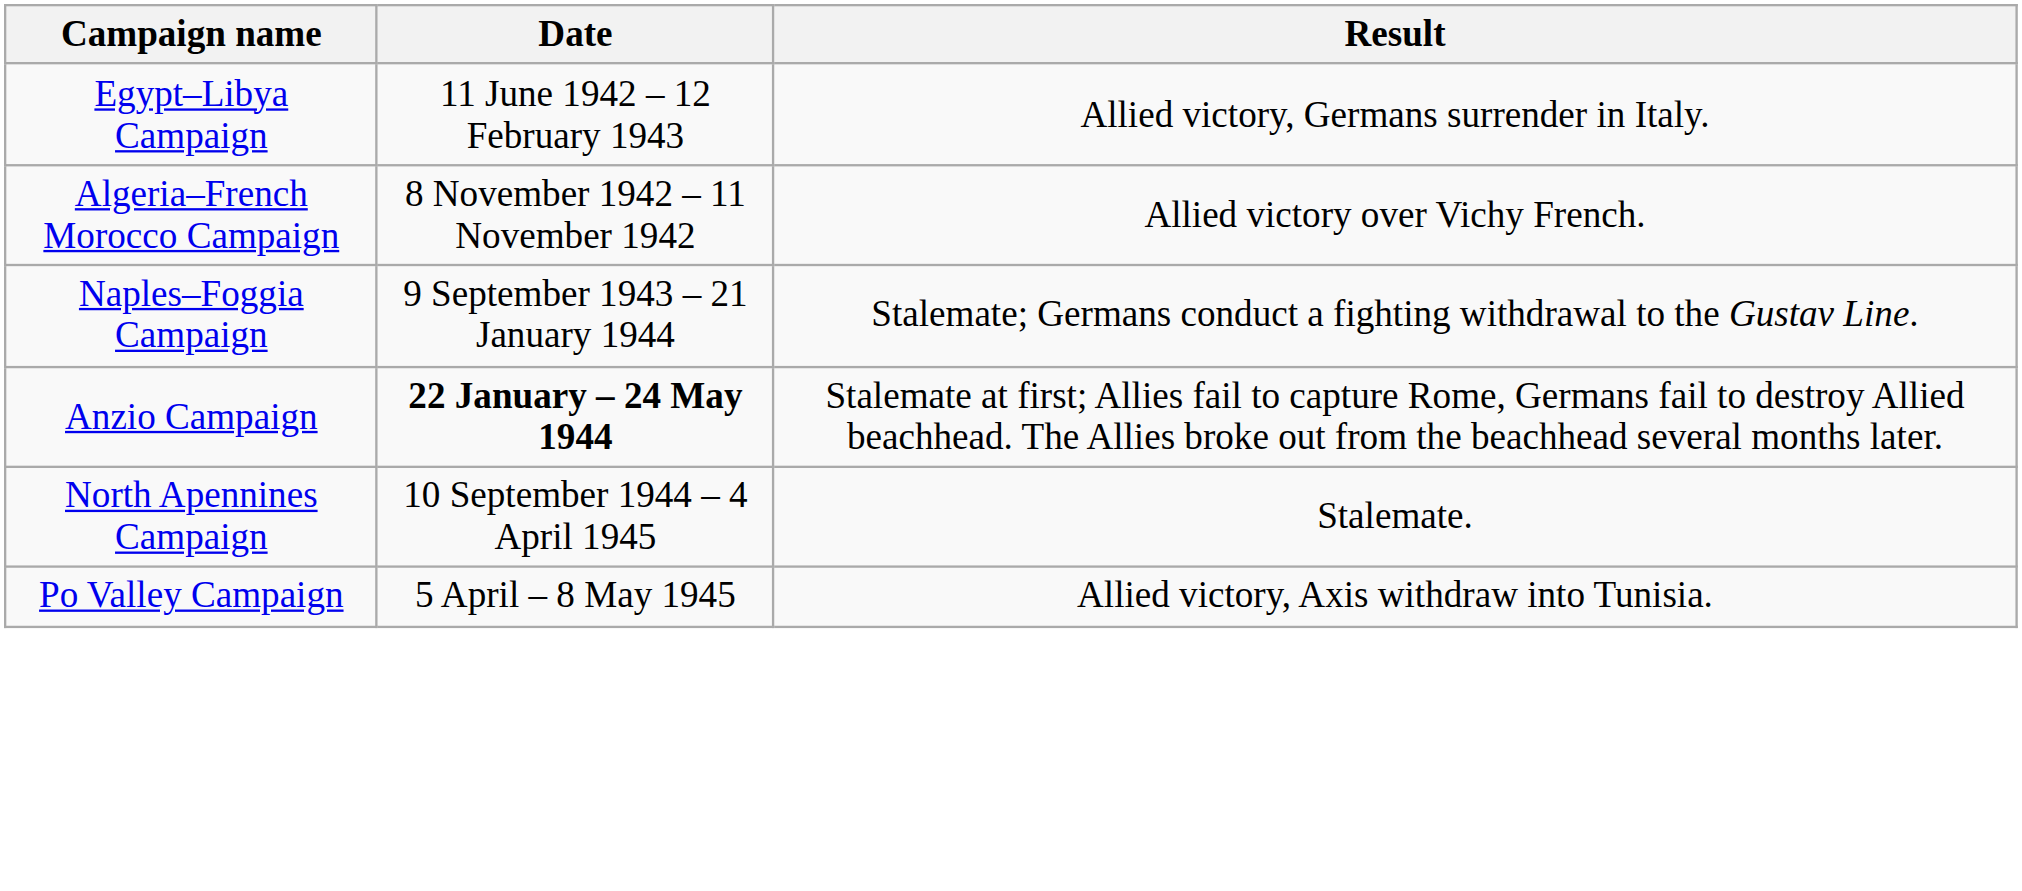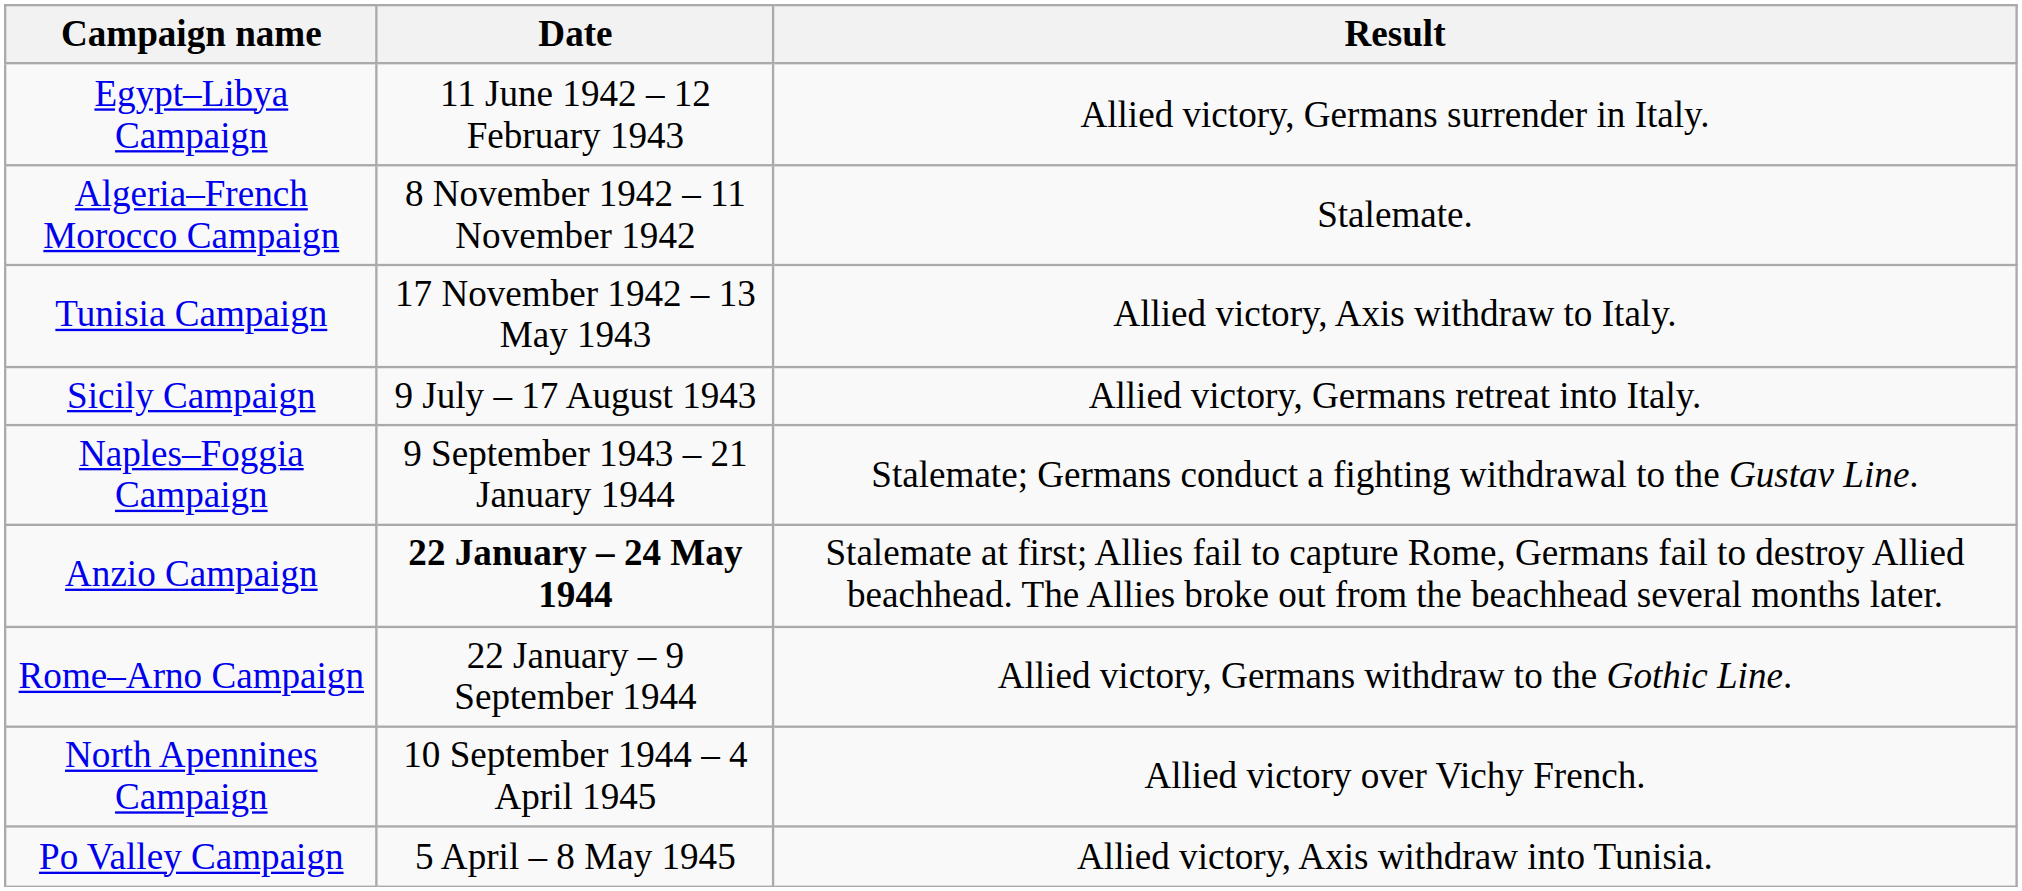Algeria–French Morocco Campaign | Result: Allied victory over Vichy French. -> Stalemate.
+ row: Tunisia Campaign | 17 November 1942 – 13 May 1943 | Allied victory, Axis withdraw to Italy.
+ row: Sicily Campaign | 9 July – 17 August 1943 | Allied victory, Germans retreat into Italy.
+ row: Rome–Arno Campaign | 22 January – 9 September 1944 | Allied victory, Germans withdraw to the Gothic Line.
North Apennines Campaign | Result: Stalemate. -> Allied victory over Vichy French.
